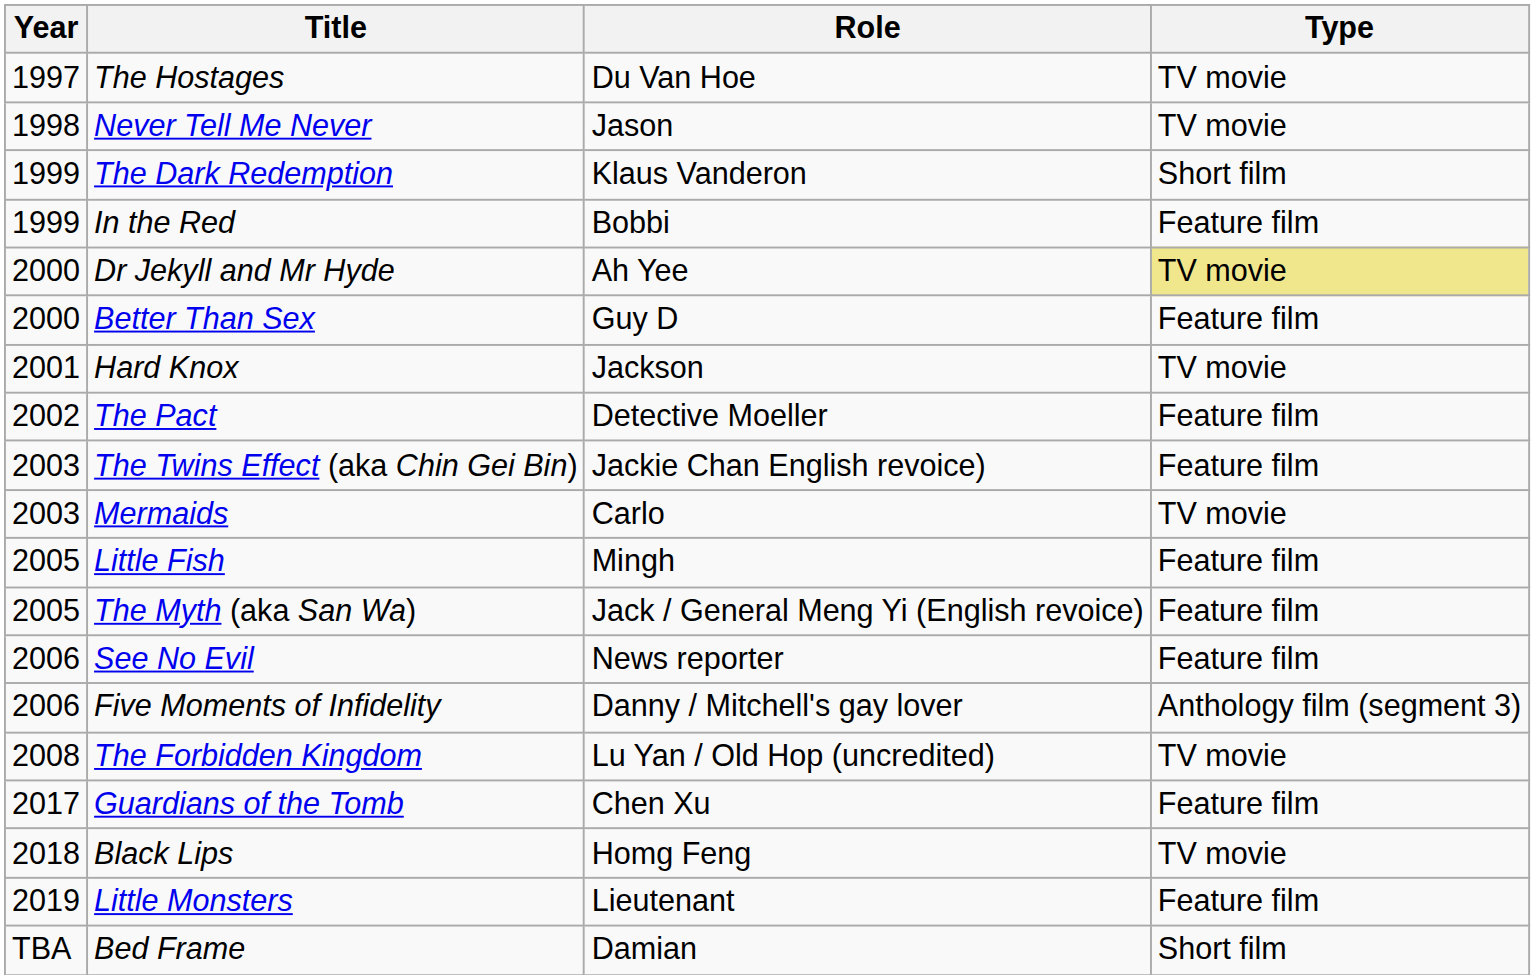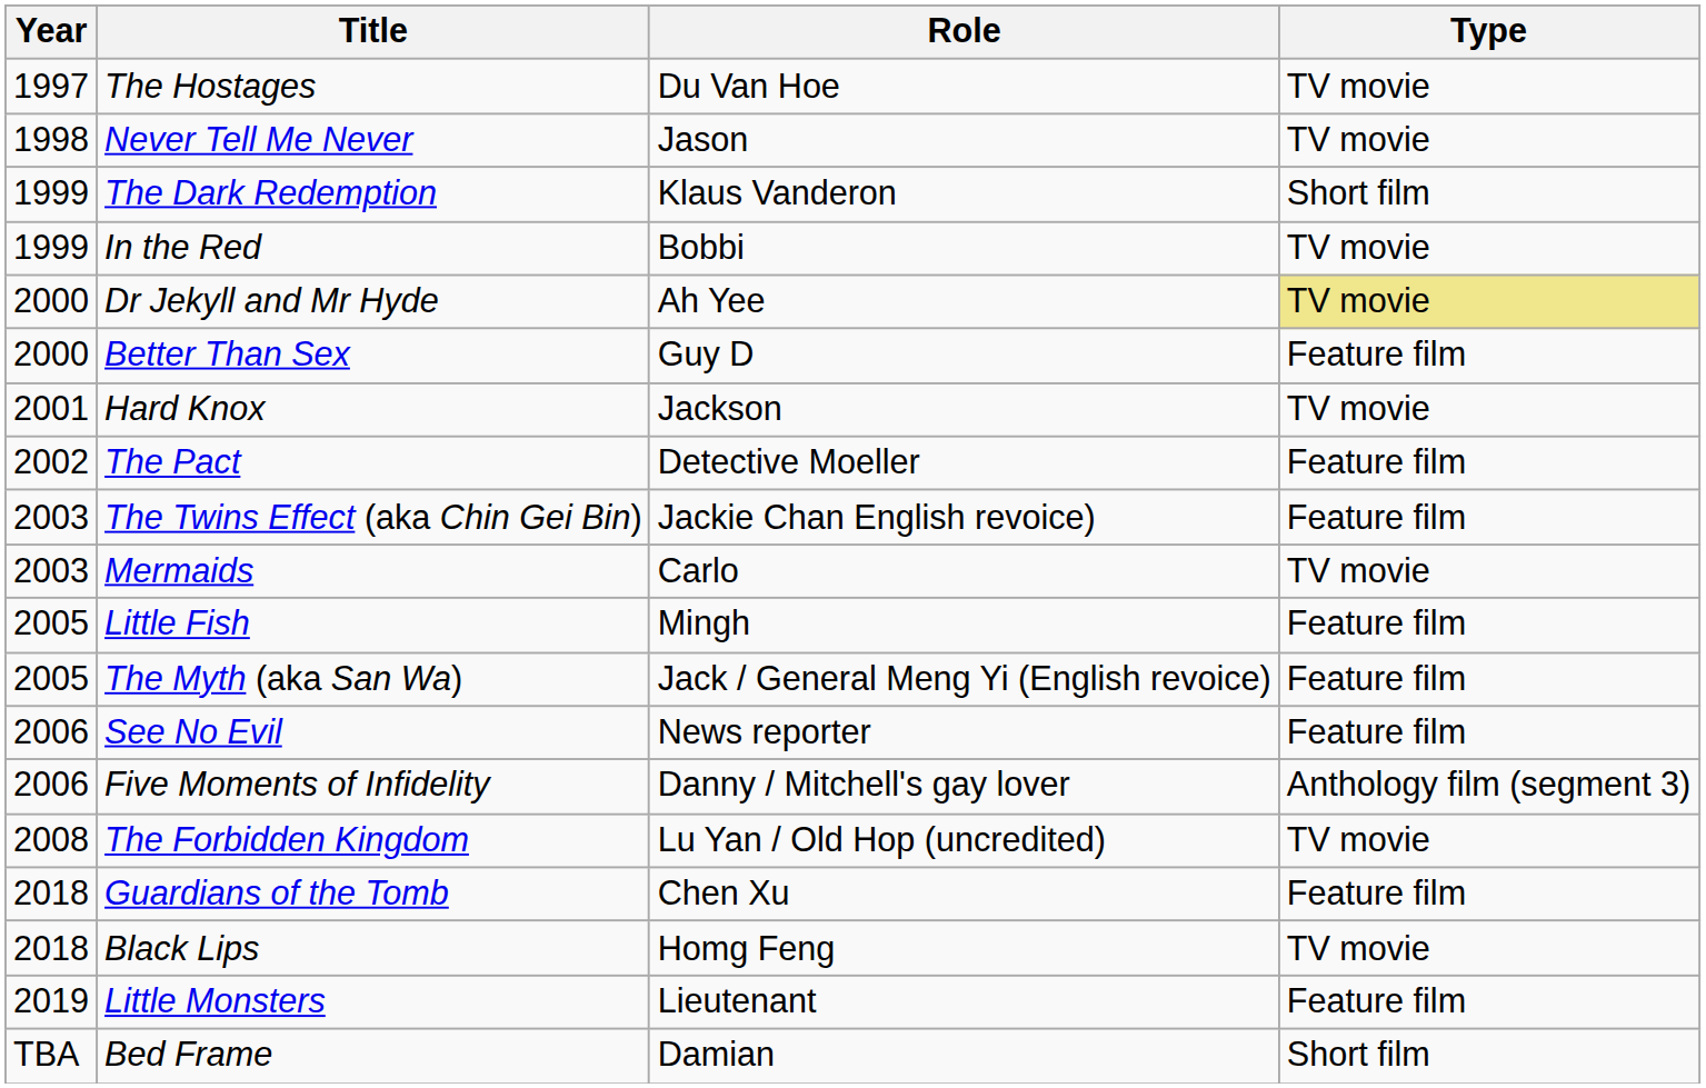In the Red | Type: Feature film -> TV movie
Guardians of the Tomb | Year: 2017 -> 2018
